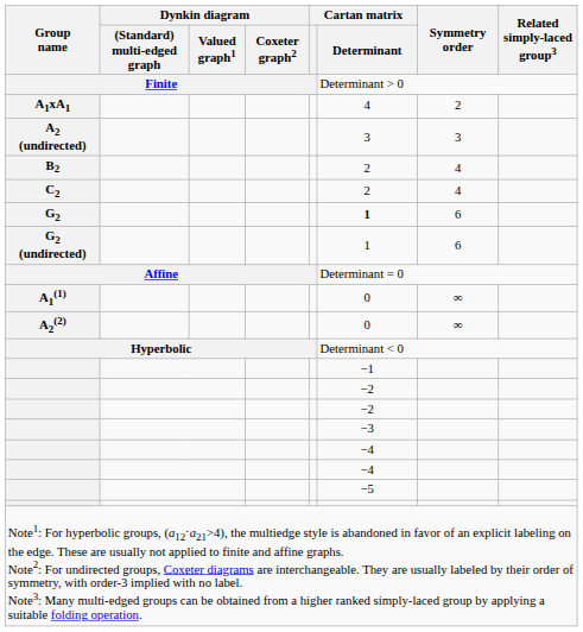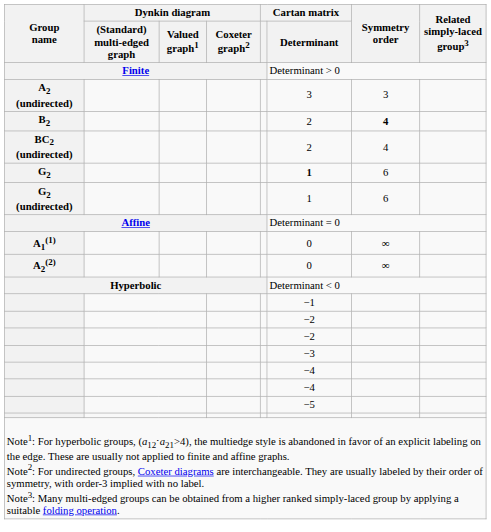- row: A1xA1 | 4 | 2
B2 | Symmetry order: normal -> bold
- row: C2 | 2 | 4
+ row: BC2 (undirected) | 2 | 4
